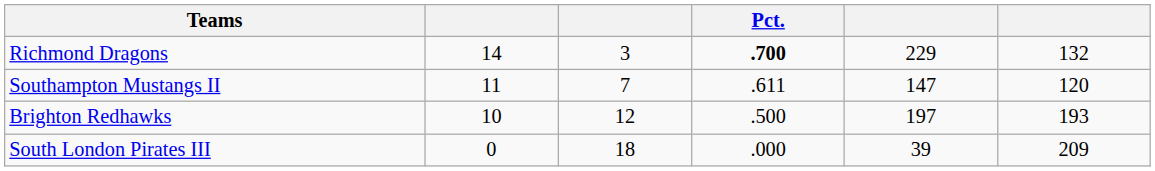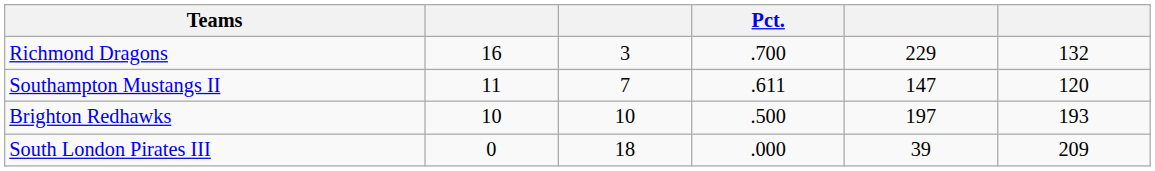Richmond Dragons | column 2: 14 -> 16
Richmond Dragons | Pct.: bold -> normal
Brighton Redhawks | column 3: 12 -> 10
